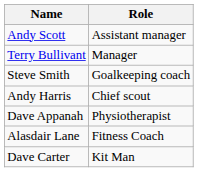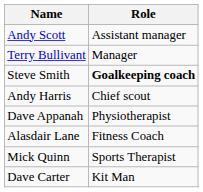Steve Smith | Role: normal -> bold
+ row: Mick Quinn | Sports Therapist
